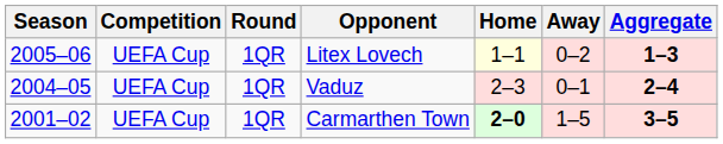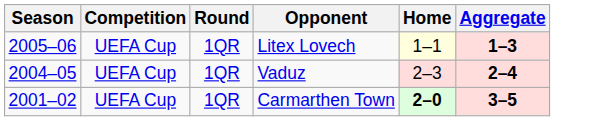- column: Away | 0–2 | 0–1 | 1–5
